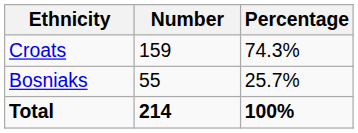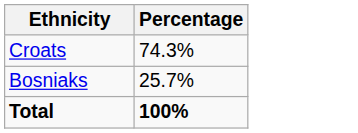- column: Number | 159 | 55 | 214
